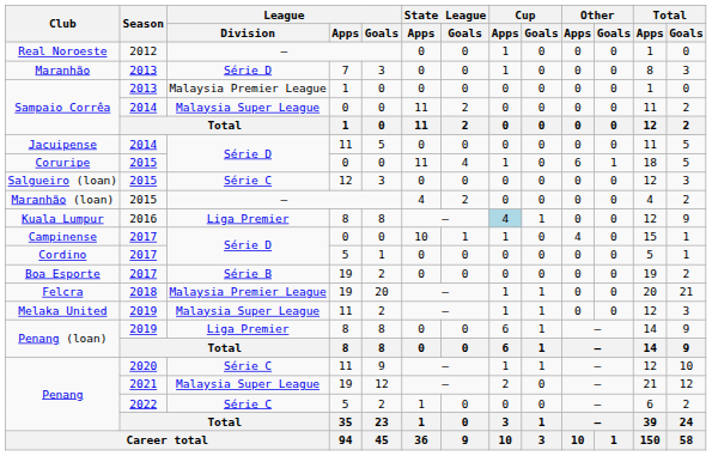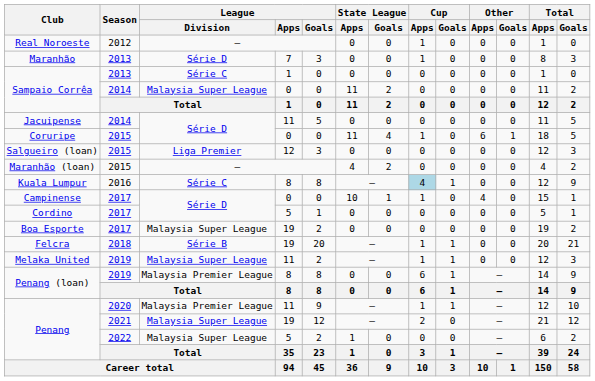Sampaio Corrêa / 2013 | League / Division: Malaysia Premier League -> Série C
Salgueiro (loan) | League / Division: Série C -> Liga Premier
Kuala Lumpur | League / Division: Liga Premier -> Série C
Boa Esporte | League / Division: Série B -> Malaysia Super League
Felcra | League / Division: Malaysia Premier League -> Série B
Penang (loan) / 2019 | League / Division: Liga Premier -> Malaysia Premier League
Penang / 2020 | League / Division: Série C -> Malaysia Premier League
Penang / 2022 | League / Division: Série C -> Malaysia Super League
